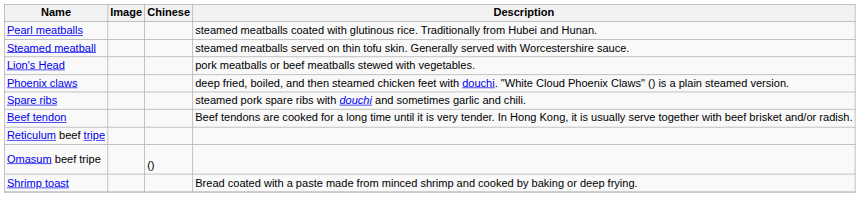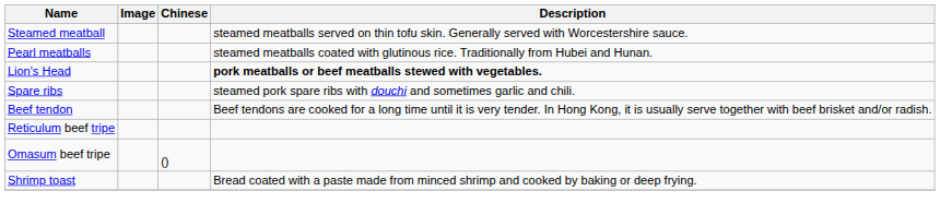rows swapped: Steamed meatball <-> Pearl meatballs
Lion's Head | Description: normal -> bold
- row: Phoenix claws | deep fried, boiled, and then steamed chicken feet with douchi. "White Cloud Phoenix Claws" () is a plain steamed version.
